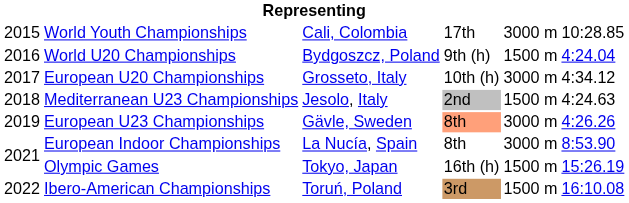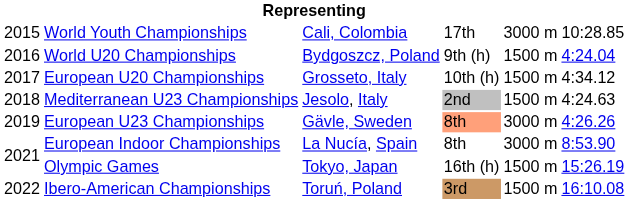European U20 Championships | column 5: 3000 m -> 1500 m
